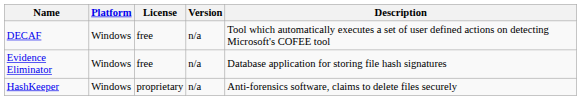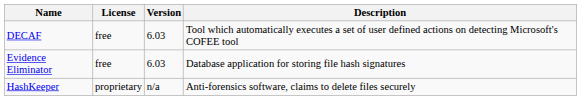- column: Platform | Windows | Windows | Windows
DECAF | Version: n/a -> 6.03
Evidence Eliminator | Version: n/a -> 6.03
